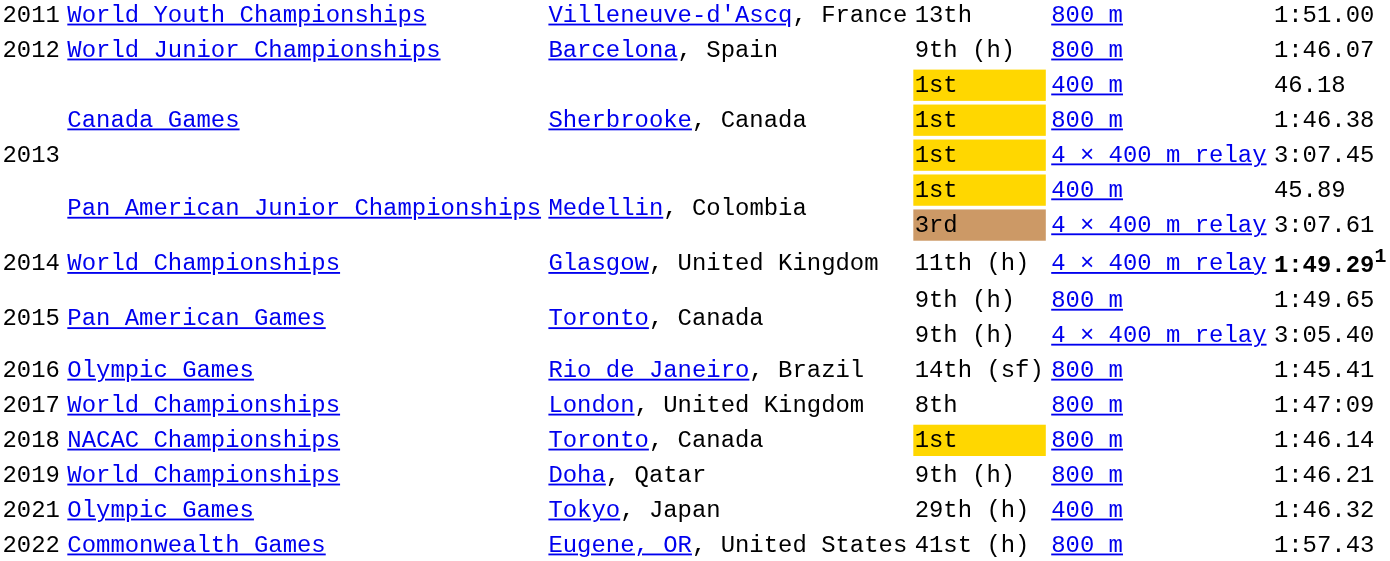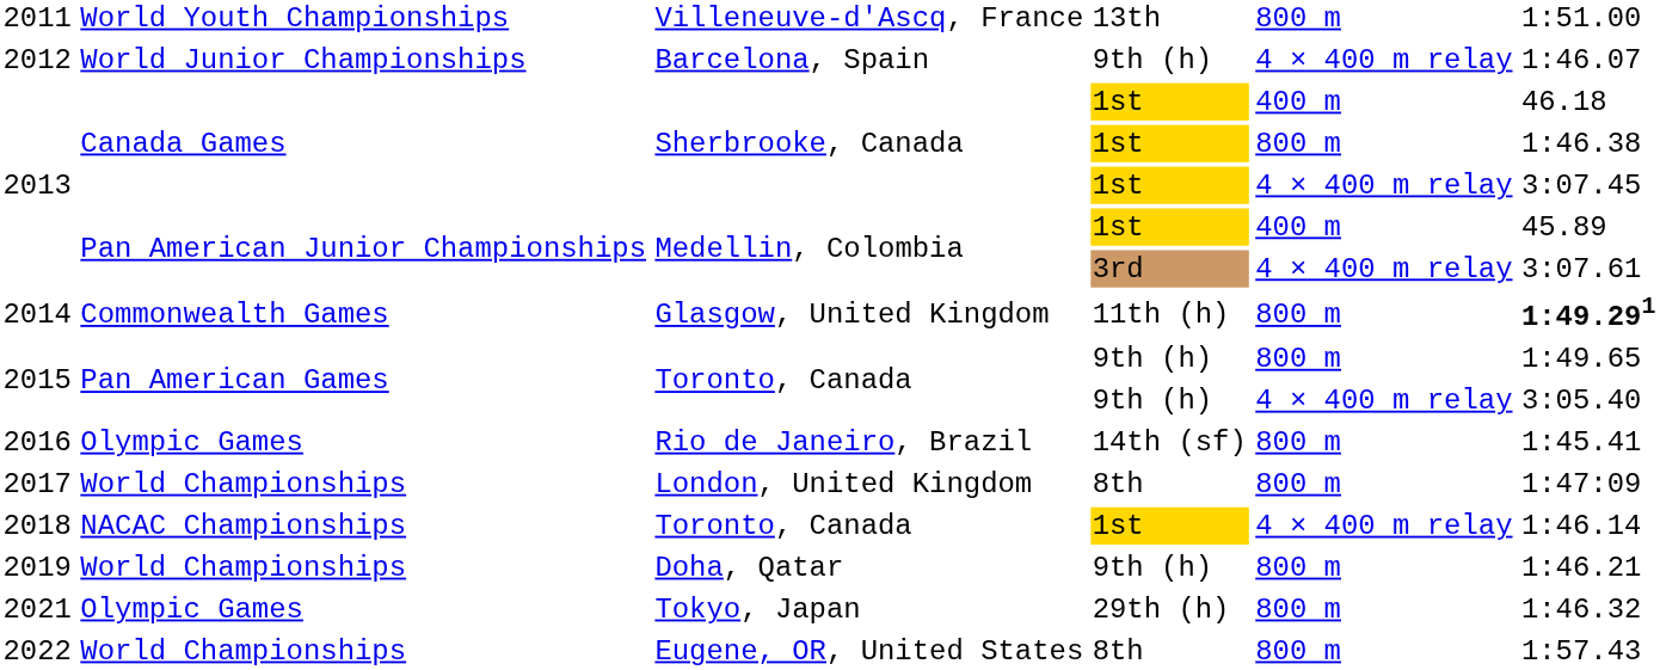2012 | column 5: 800 m -> 4 × 400 m relay
2014 | column 2: World Championships -> Commonwealth Games
2014 | column 5: 4 × 400 m relay -> 800 m
2018 | column 5: 800 m -> 4 × 400 m relay
2021 | column 5: 400 m -> 800 m
2022 | column 2: Commonwealth Games -> World Championships
2022 | column 4: 41st (h) -> 8th
